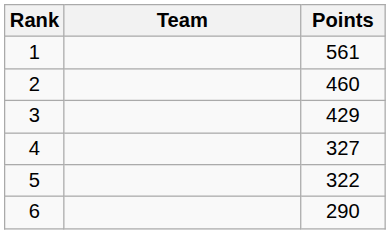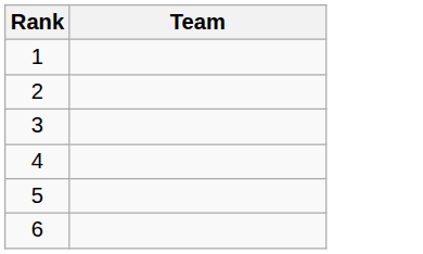- column: Points | 561 | 460 | 429 | 327 | 322 | 290
